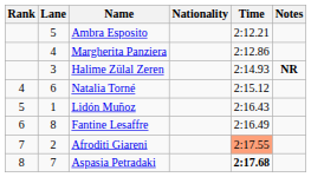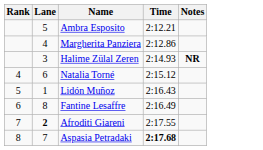- column: Nationality
Afroditi Giareni | Lane: normal -> bold
Afroditi Giareni | Time: lightsalmon background -> no background
